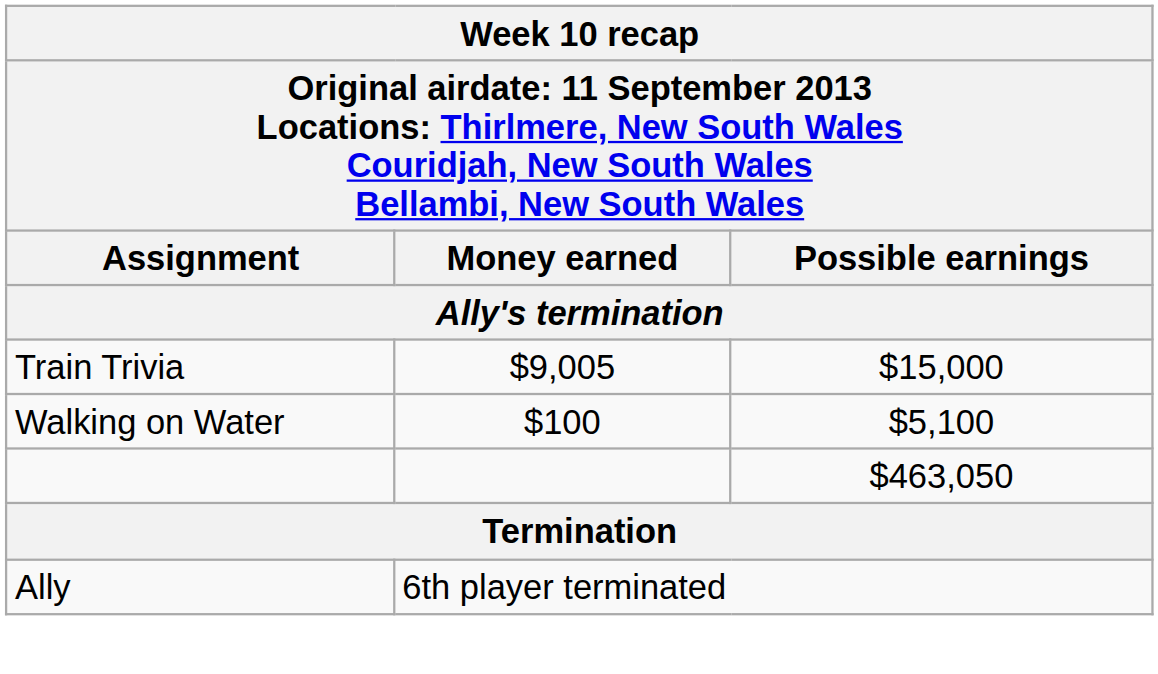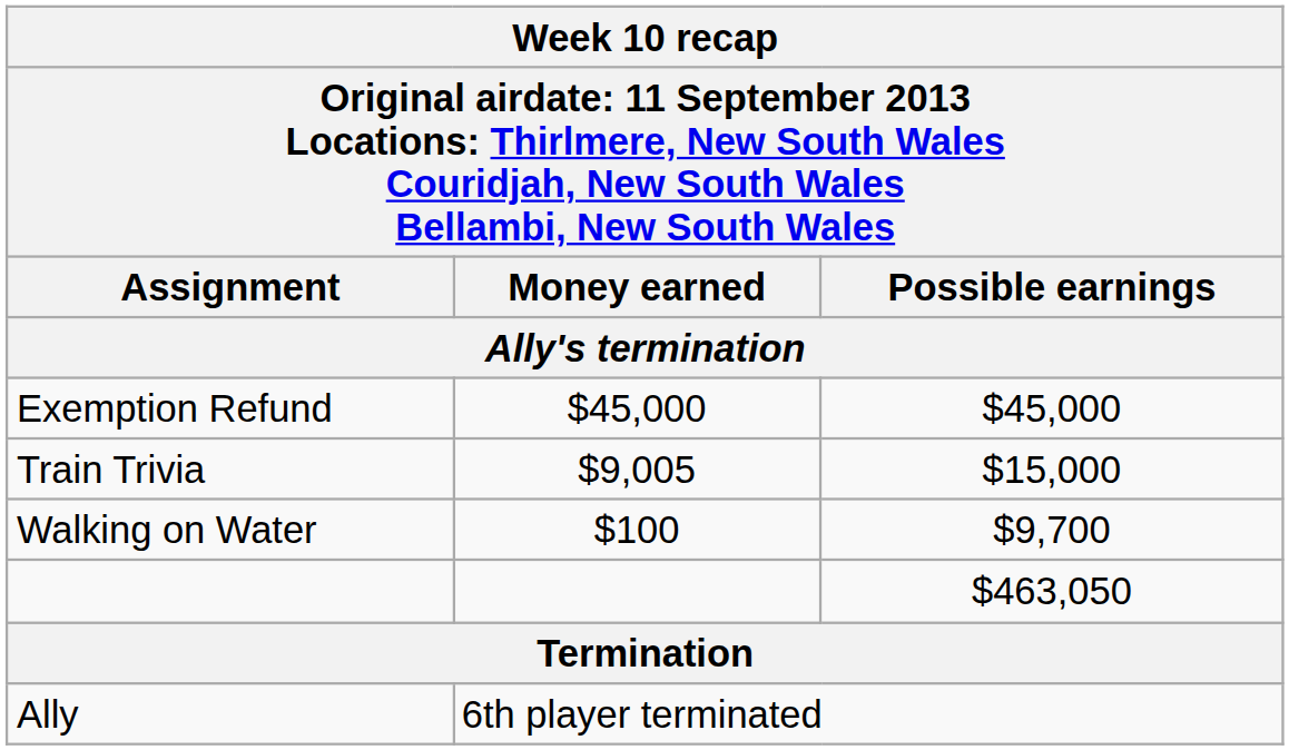+ row: Exemption Refund | $45,000 | $45,000
Walking on Water | Possible earnings: $5,100 -> $9,700
